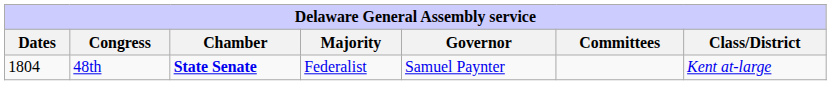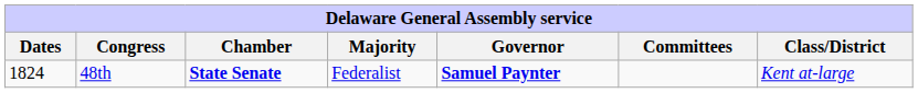48th | Dates: 1804 -> 1824
48th | Governor: normal -> bold
